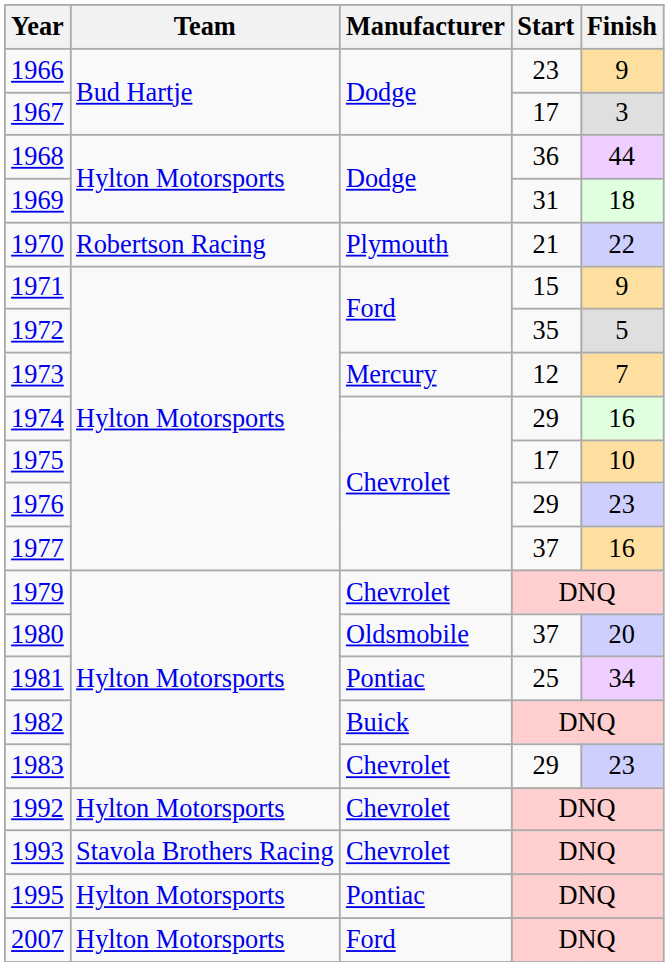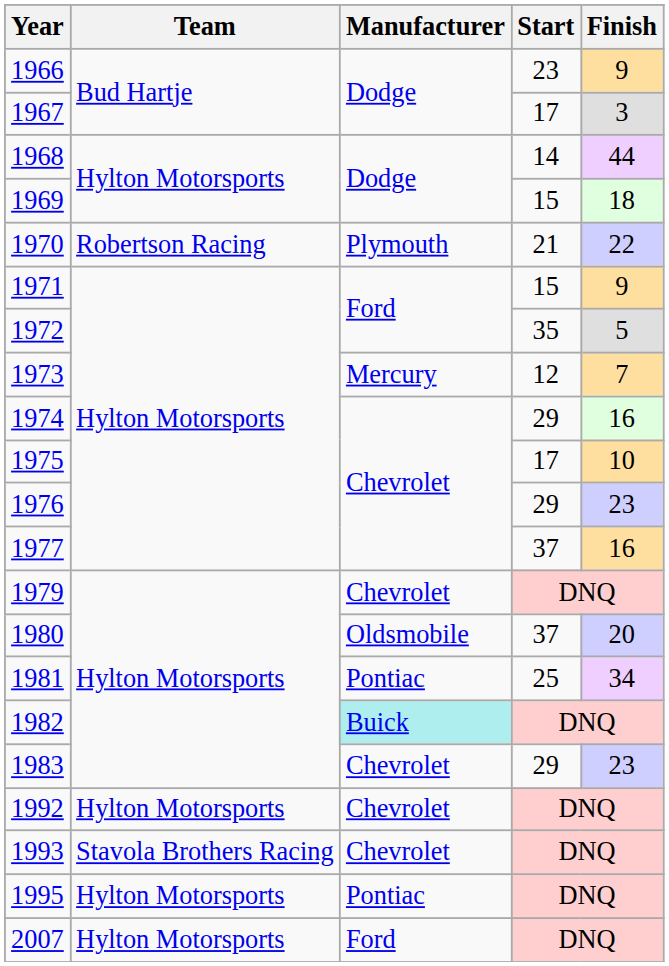1968 | Start: 36 -> 14
1969 | Start: 31 -> 15
1982 | Manufacturer: no background -> paleturquoise background
